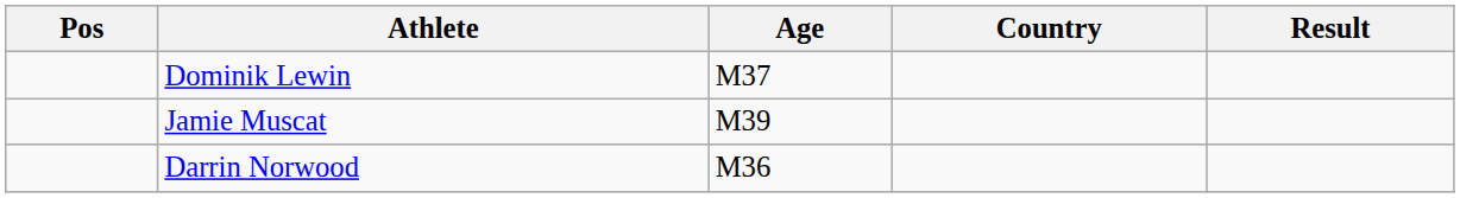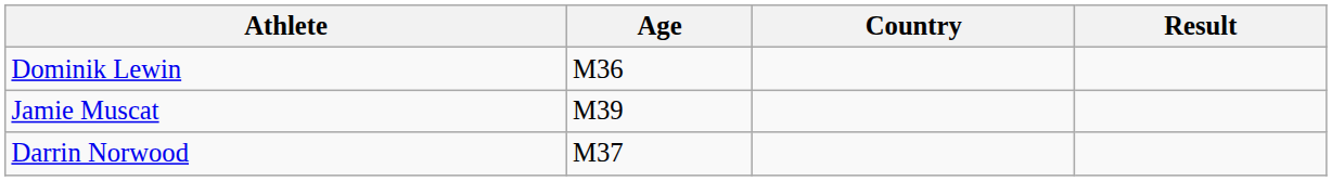- column: Pos
Dominik Lewin | Age: M37 -> M36
Darrin Norwood | Age: M36 -> M37
